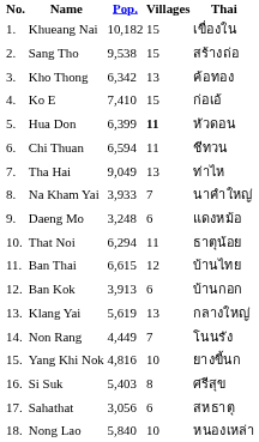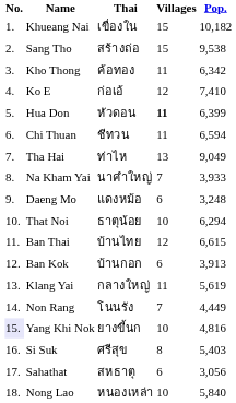columns swapped: Thai <-> Pop.
Kho Thong | Villages: 13 -> 11
Ko E | Villages: 15 -> 12
That Noi | Villages: 11 -> 10
Klang Yai | Villages: 13 -> 11
Yang Khi Nok | No.: no background -> lavender background
